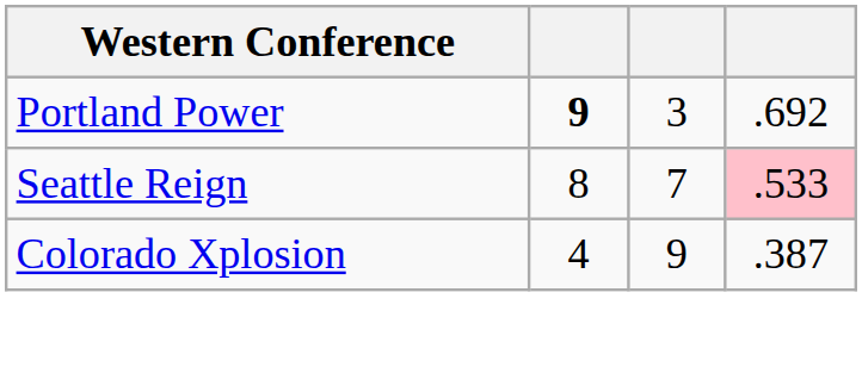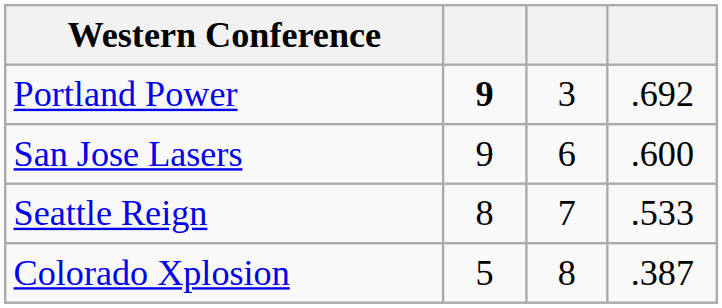+ row: San Jose Lasers | 9 | 6 | .600
Seattle Reign | column 4: pink background -> no background
Colorado Xplosion | column 2: 4 -> 5
Colorado Xplosion | column 3: 9 -> 8
